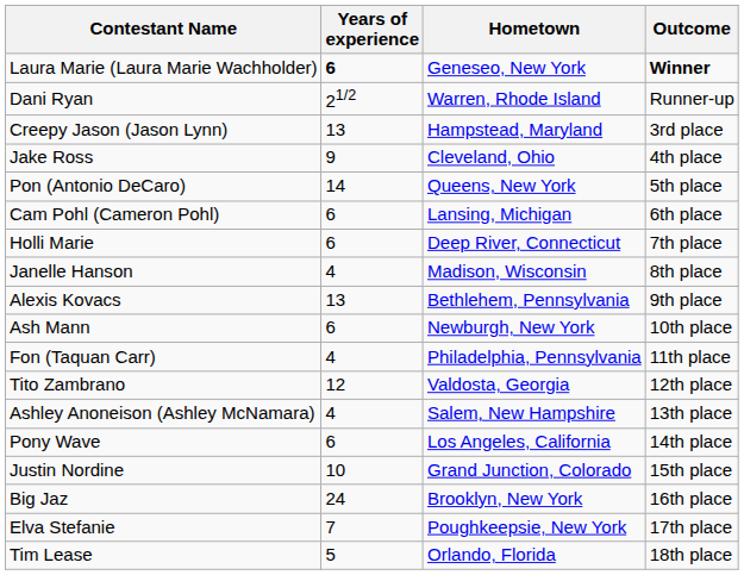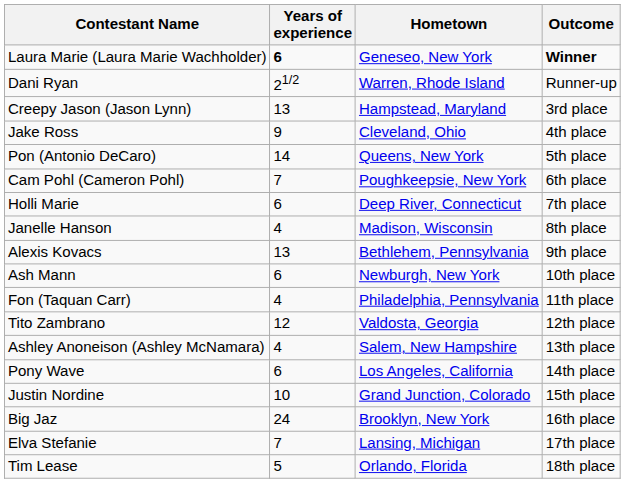Cam Pohl (Cameron Pohl) | Years of experience: 6 -> 7
Cam Pohl (Cameron Pohl) | Hometown: Lansing, Michigan -> Poughkeepsie, New York
Elva Stefanie | Hometown: Poughkeepsie, New York -> Lansing, Michigan
